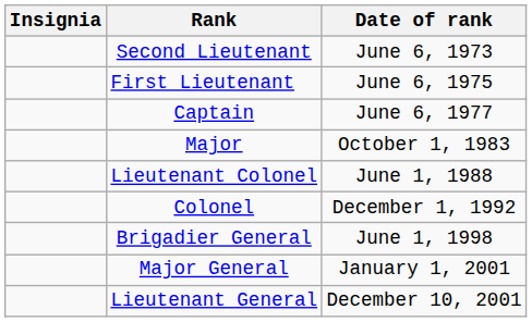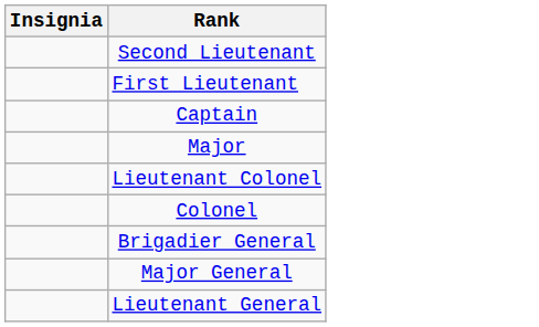- column: Date of rank | June 6, 1973 | June 6, 1975 | June 6, 1977 | October 1, 1983 | June 1, 1988 | December 1, 1992 | June 1, 1998 | January 1, 2001 | December 10, 2001
